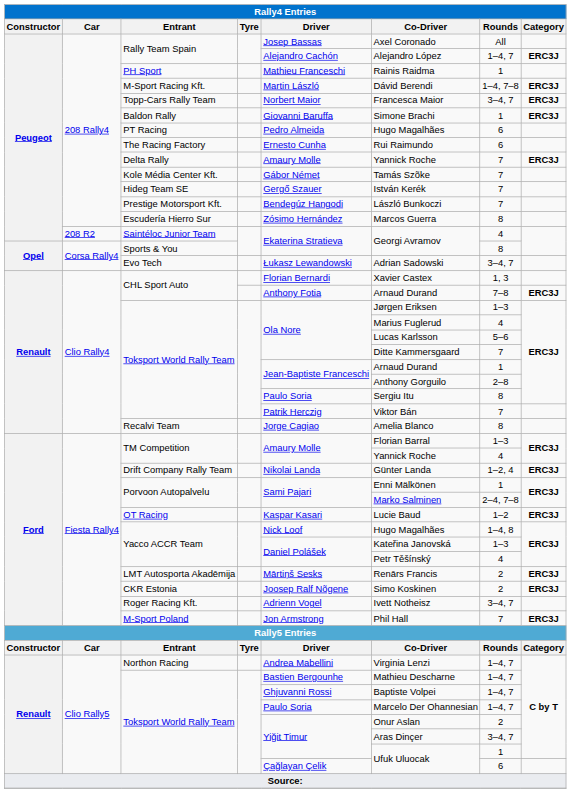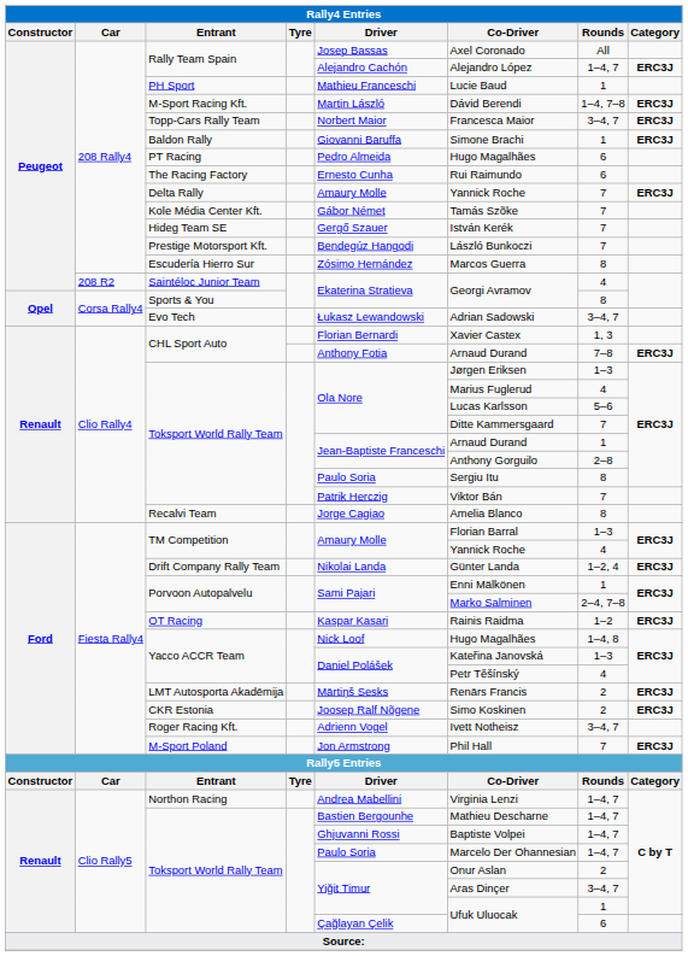PH Sport | Rally4 Entries / Co-Driver: Rainis Raidma -> Lucie Baud
OT Racing | Rally4 Entries / Co-Driver: Lucie Baud -> Rainis Raidma
